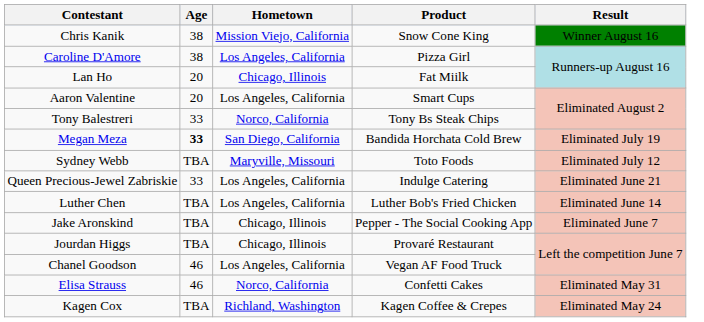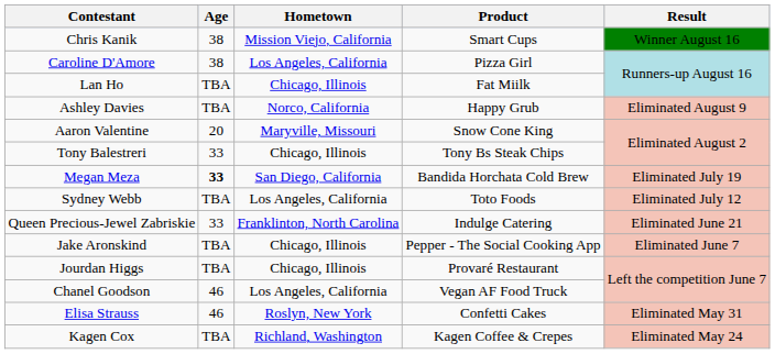Chris Kanik | Product: Snow Cone King -> Smart Cups
Lan Ho | Age: 20 -> TBA
+ row: Ashley Davies | TBA | Norco, California | Happy Grub | Eliminated August 9
Aaron Valentine | Hometown: Los Angeles, California -> Maryville, Missouri
Aaron Valentine | Product: Smart Cups -> Snow Cone King
Tony Balestreri | Hometown: Norco, California -> Chicago, Illinois
Sydney Webb | Hometown: Maryville, Missouri -> Los Angeles, California
Queen Precious-Jewel Zabriskie | Hometown: Los Angeles, California -> Franklinton, North Carolina
- row: Luther Chen | TBA | Los Angeles, California | Luther Bob's Fried Chicken | Eliminated June 14
Elisa Strauss | Hometown: Norco, California -> Roslyn, New York
